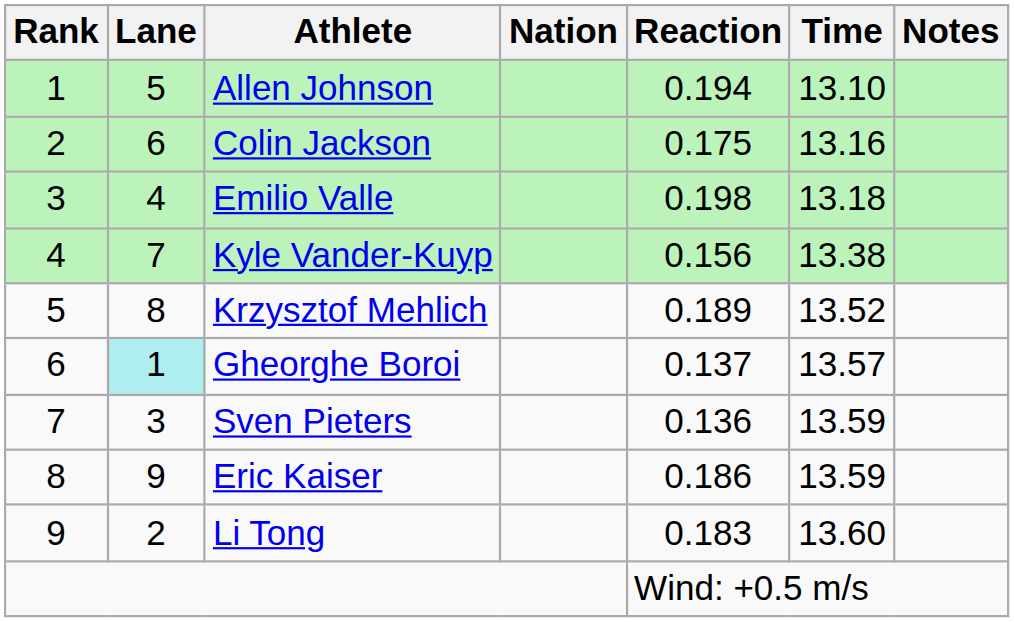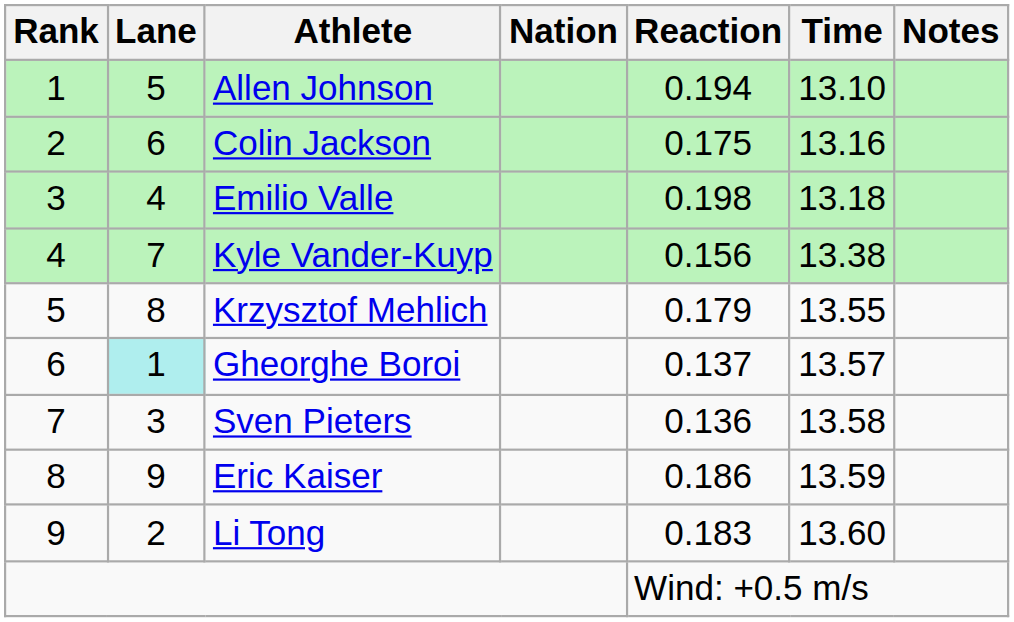Krzysztof Mehlich | Reaction: 0.189 -> 0.179
Krzysztof Mehlich | Time: 13.52 -> 13.55
Sven Pieters | Time: 13.59 -> 13.58
